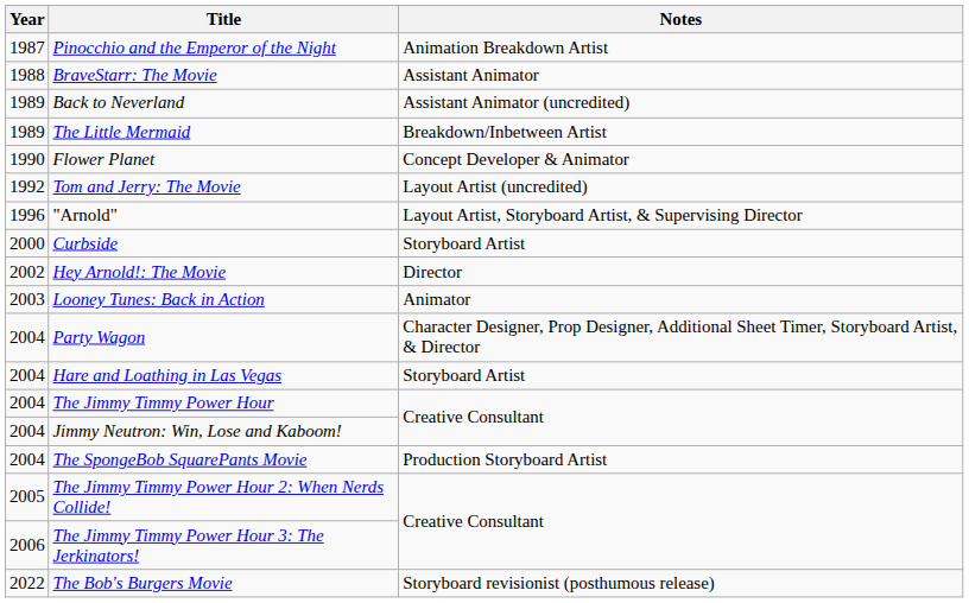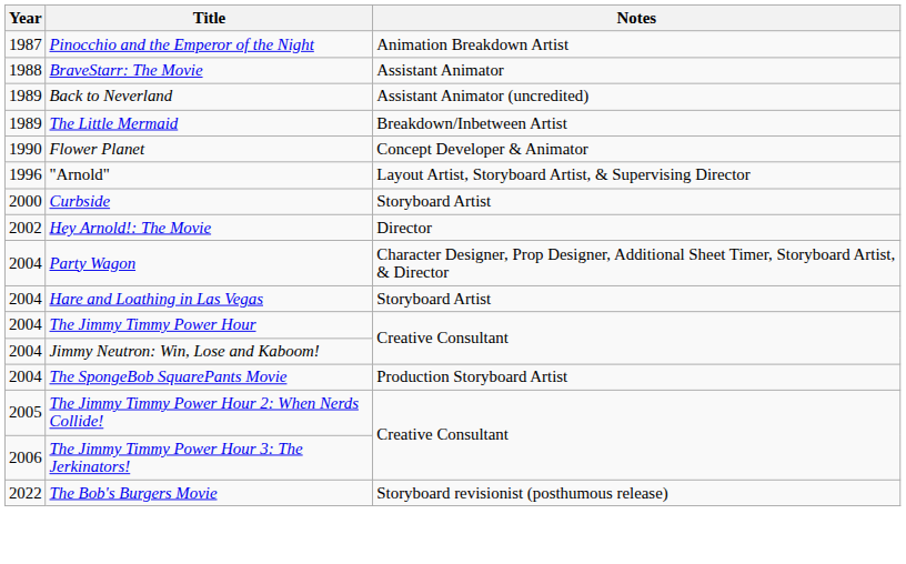- row: 1992 | Tom and Jerry: The Movie | Layout Artist (uncredited)
- row: 2003 | Looney Tunes: Back in Action | Animator
